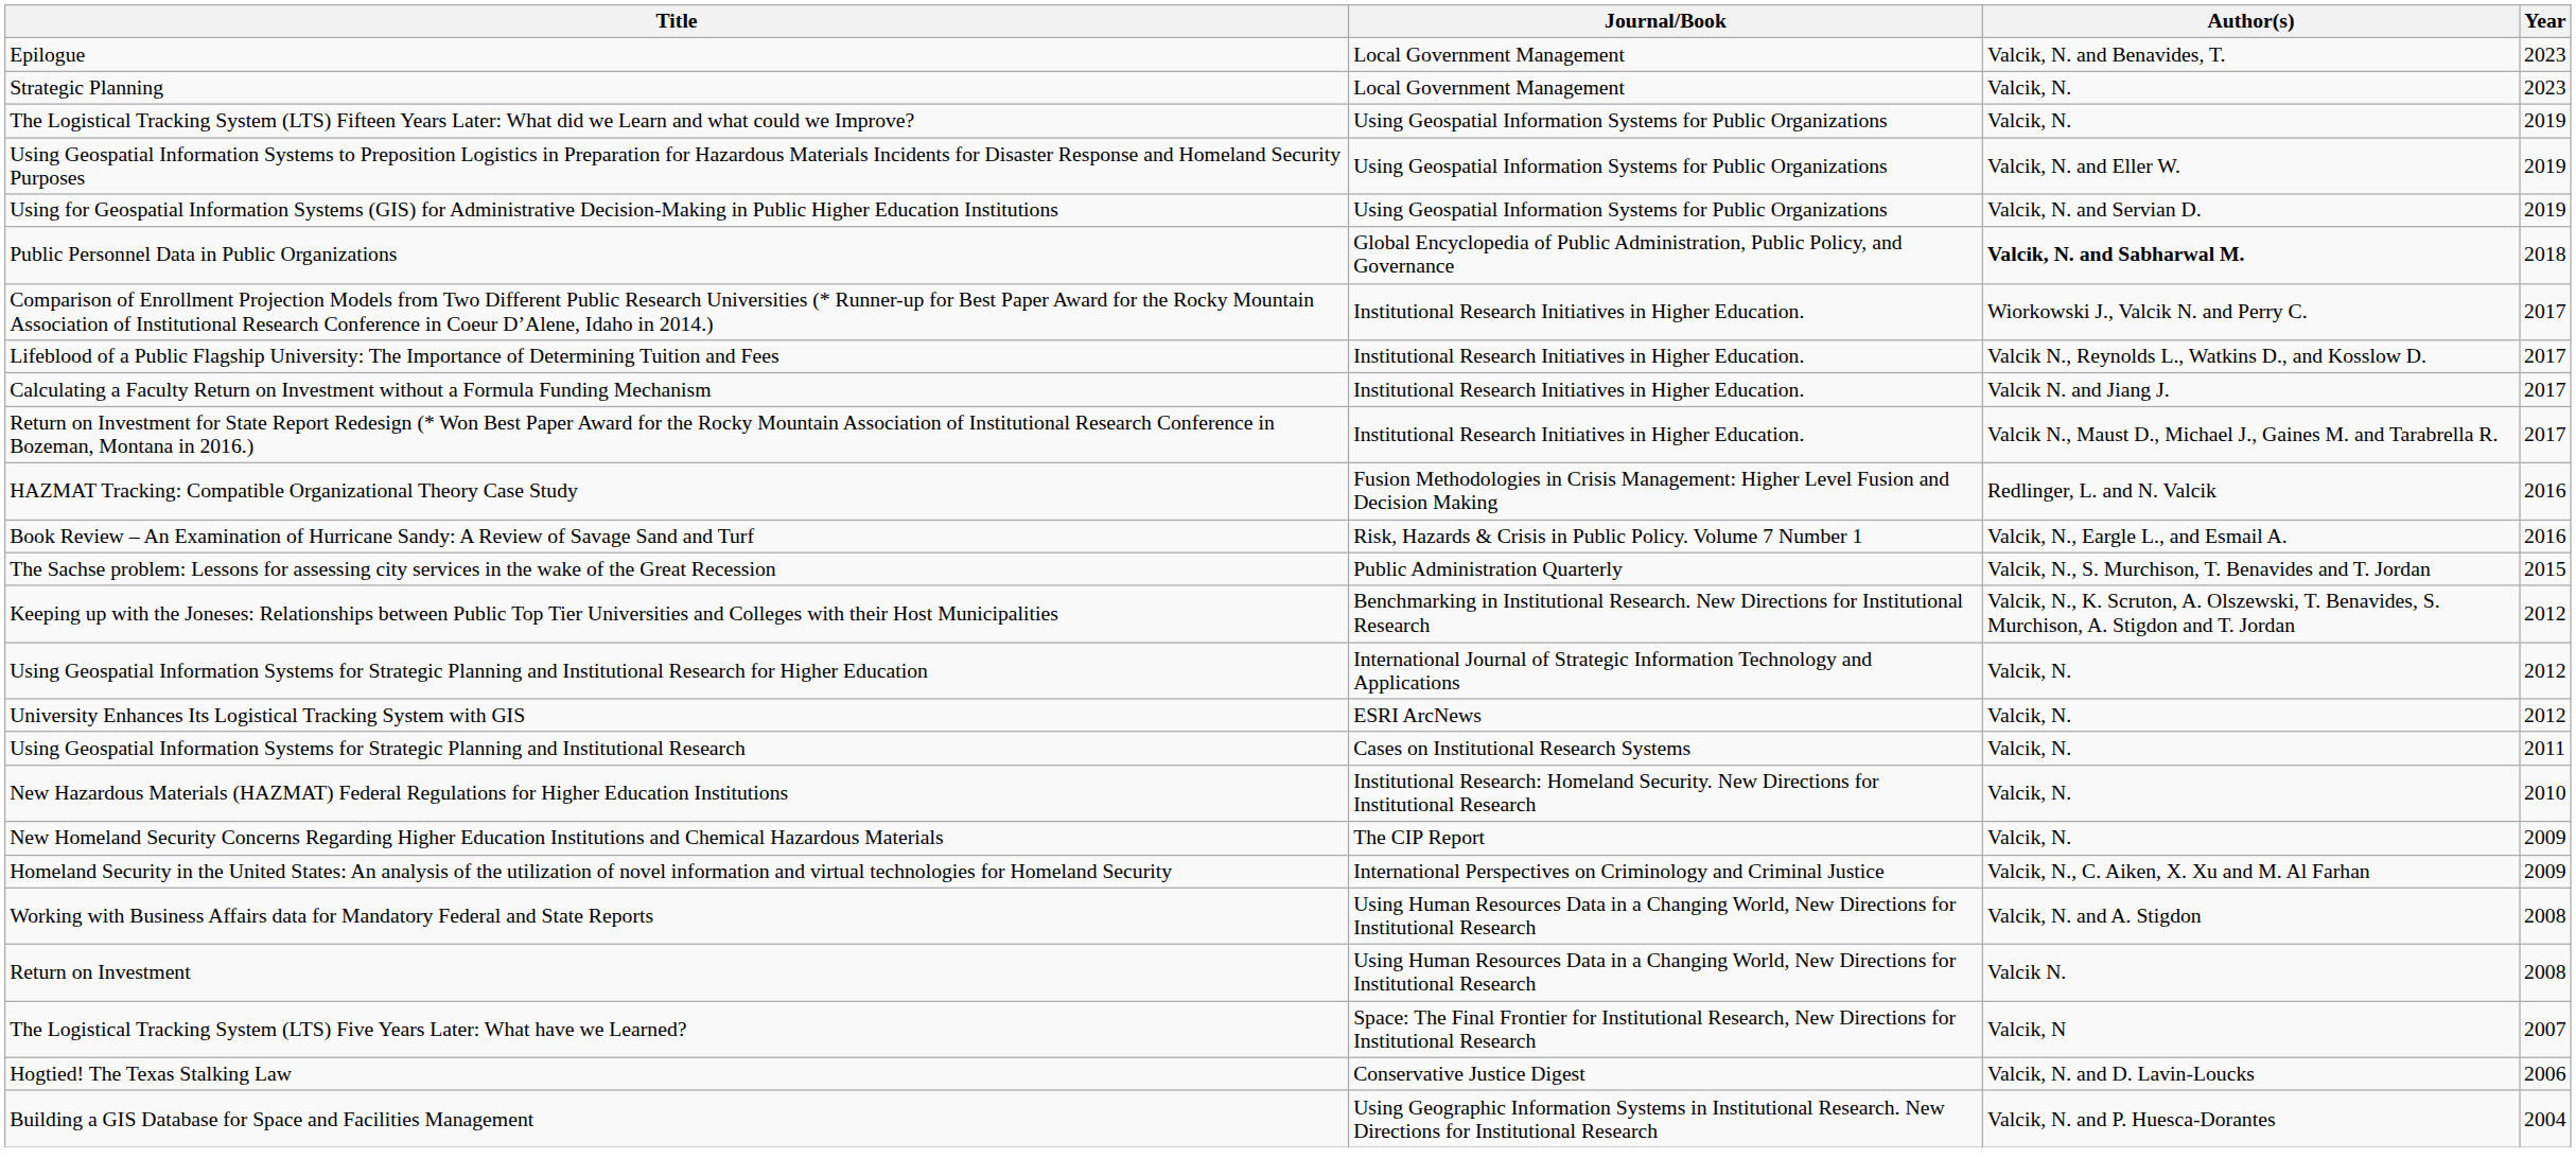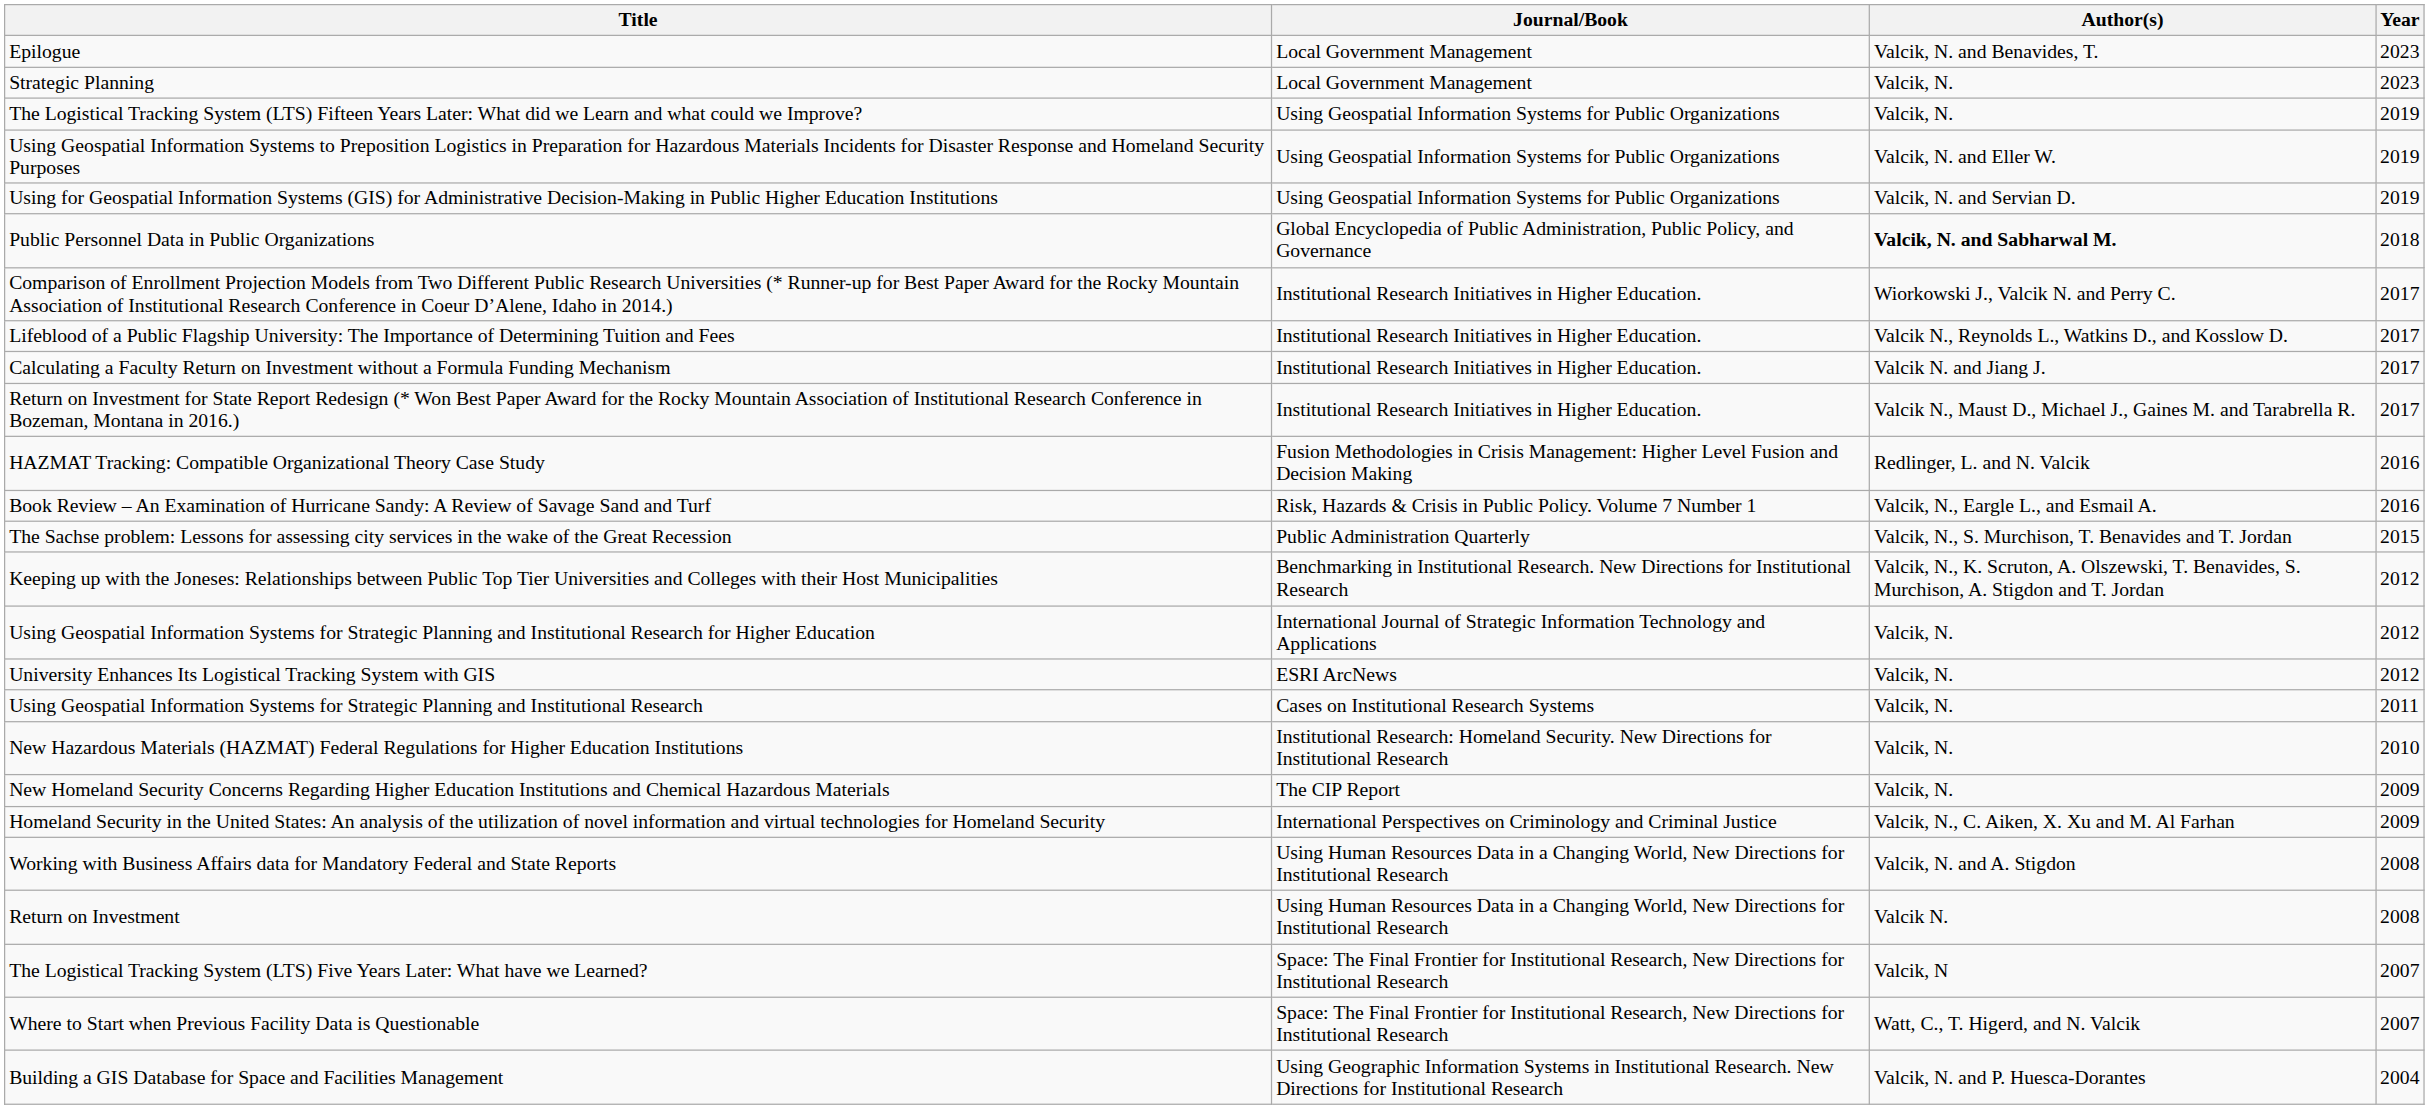+ row: Where to Start when Previous Facility Data is Questionable | Space: The Final Frontier for Institutional Research, New Directions for Institutional Research | Watt, C., T. Higerd, and N. Valcik | 2007
- row: Hogtied! The Texas Stalking Law | Conservative Justice Digest | Valcik, N. and D. Lavin-Loucks | 2006
